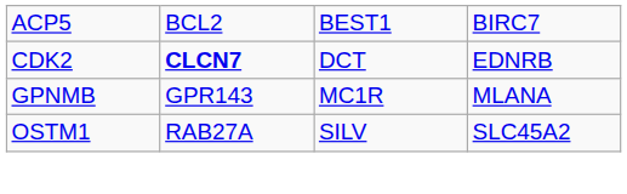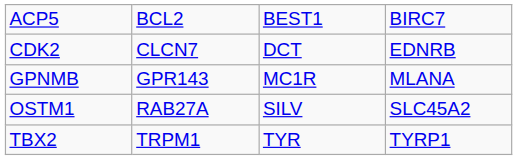CDK2 | column 2: bold -> normal
+ row: TBX2 | TRPM1 | TYR | TYRP1
